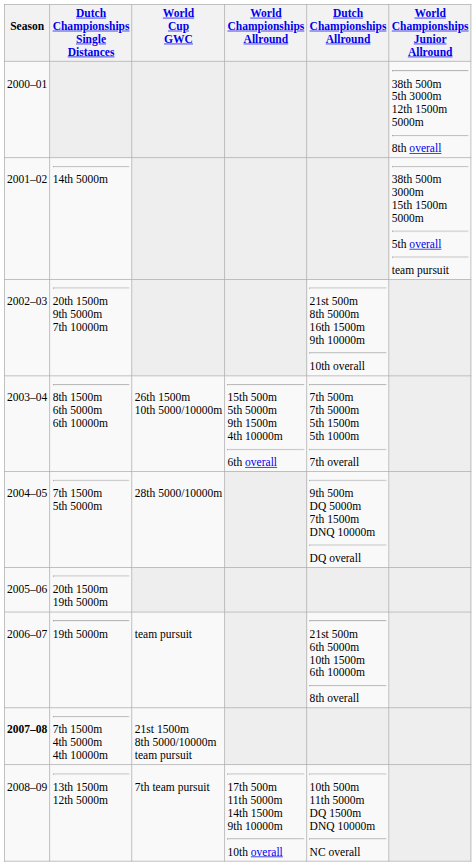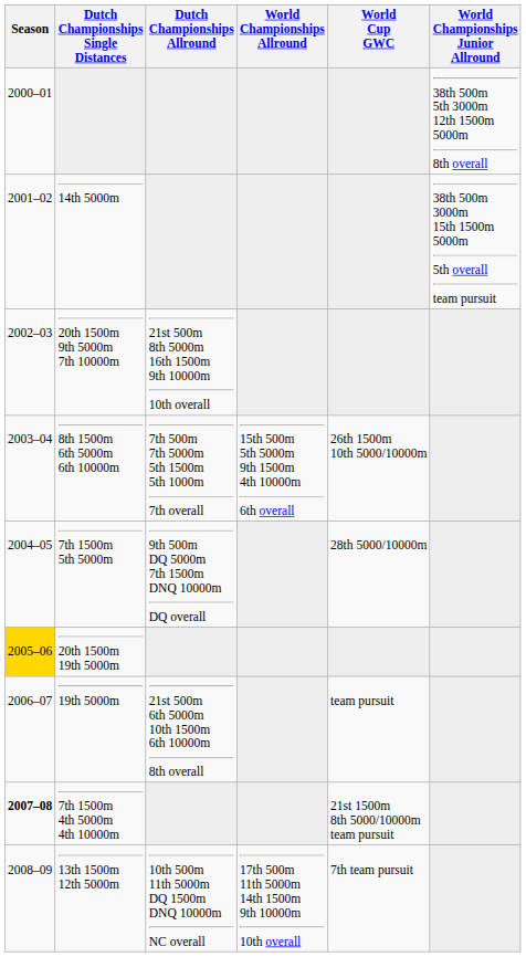columns swapped: Dutch Championships Allround <-> World Cup GWC
20th 1500m 19th 5000m | Season: no background -> gold background
